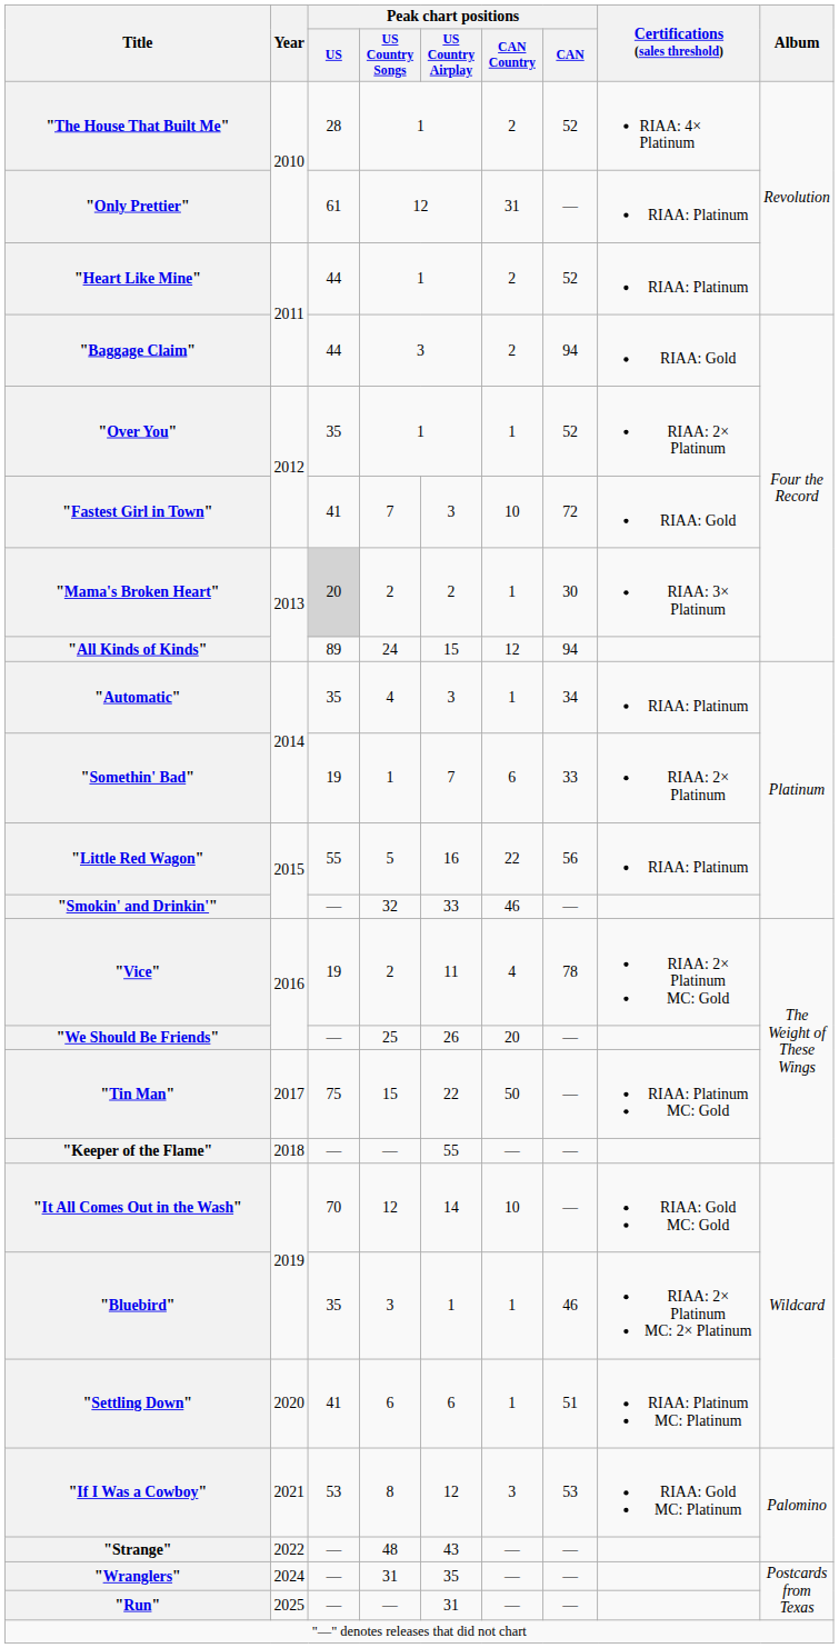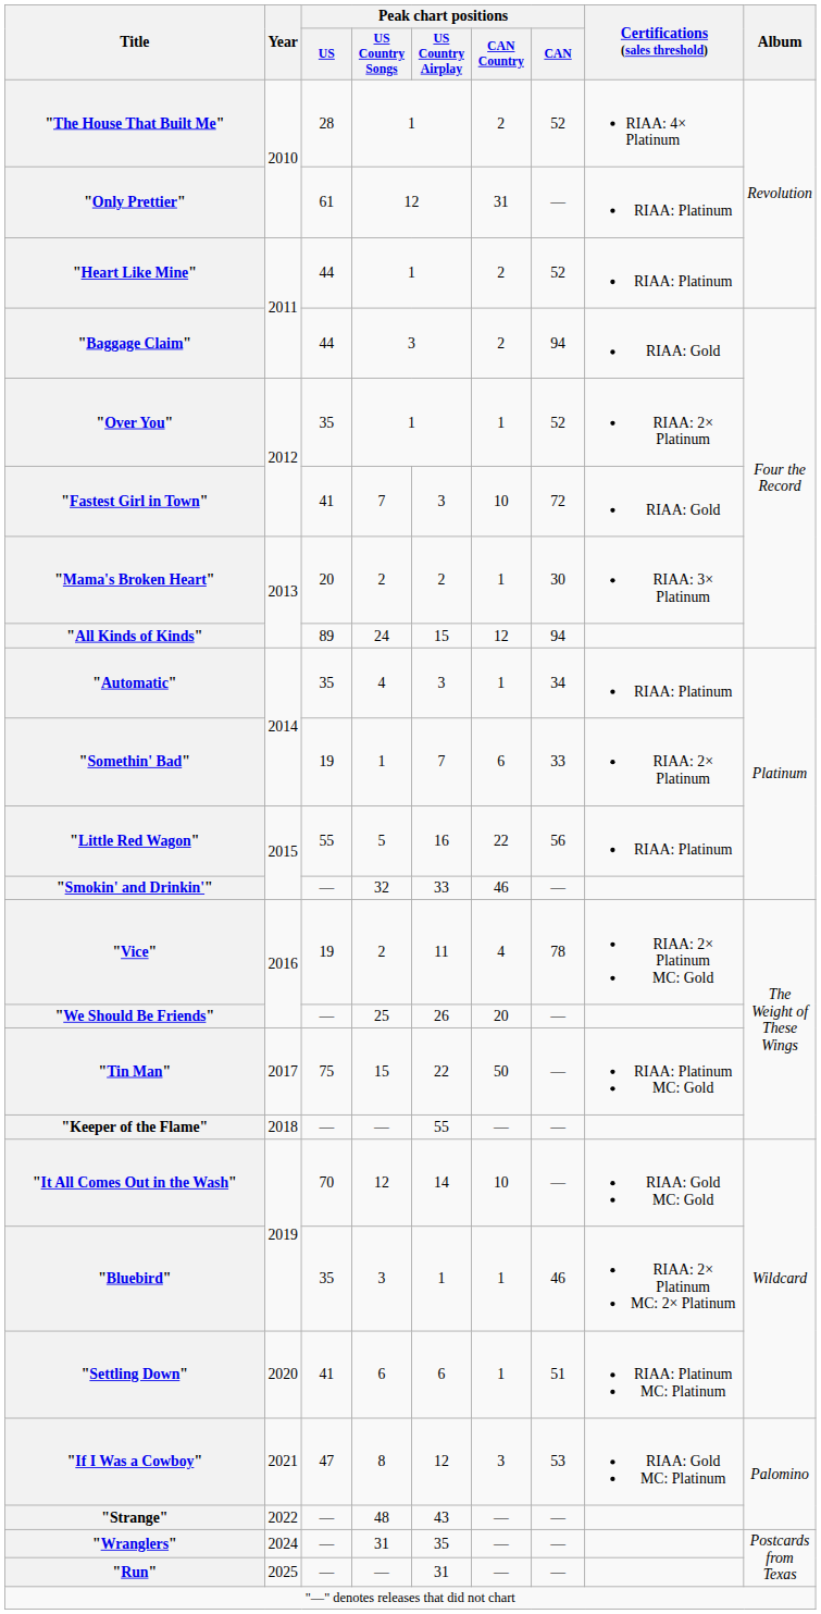"Mama's Broken Heart" | Peak chart positions / US: lightgrey background -> no background
"If I Was a Cowboy" | Peak chart positions / US: 53 -> 47
